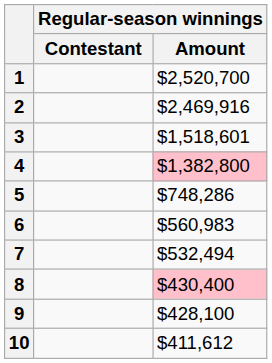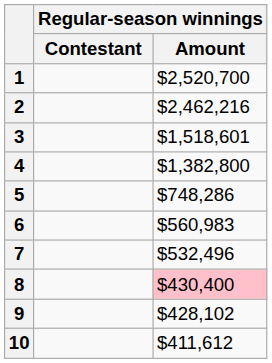2 | Regular-season winnings / Amount: $2,469,916 -> $2,462,216
4 | Regular-season winnings / Amount: pink background -> no background
7 | Regular-season winnings / Amount: $532,494 -> $532,496
9 | Regular-season winnings / Amount: $428,100 -> $428,102
